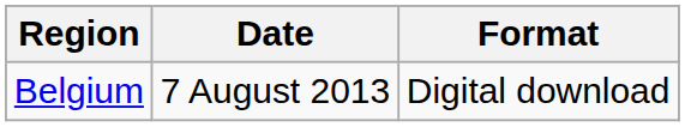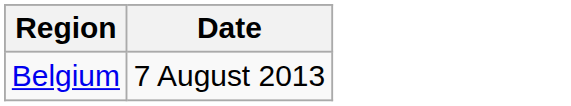- column: Format | Digital download
